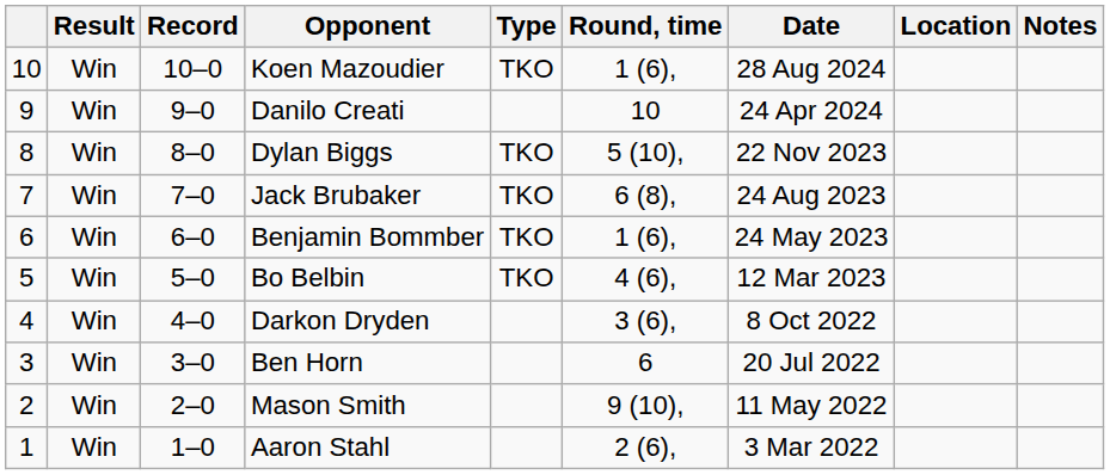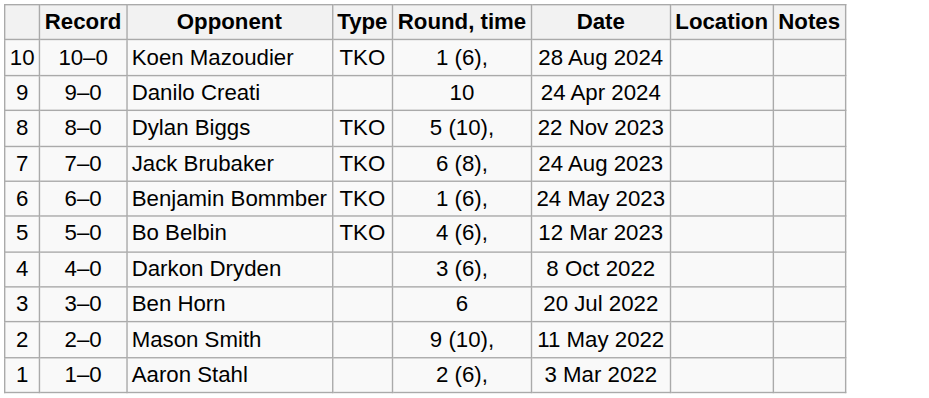- column: Result | Win | Win | Win | Win | Win | Win | Win | Win | Win | Win
